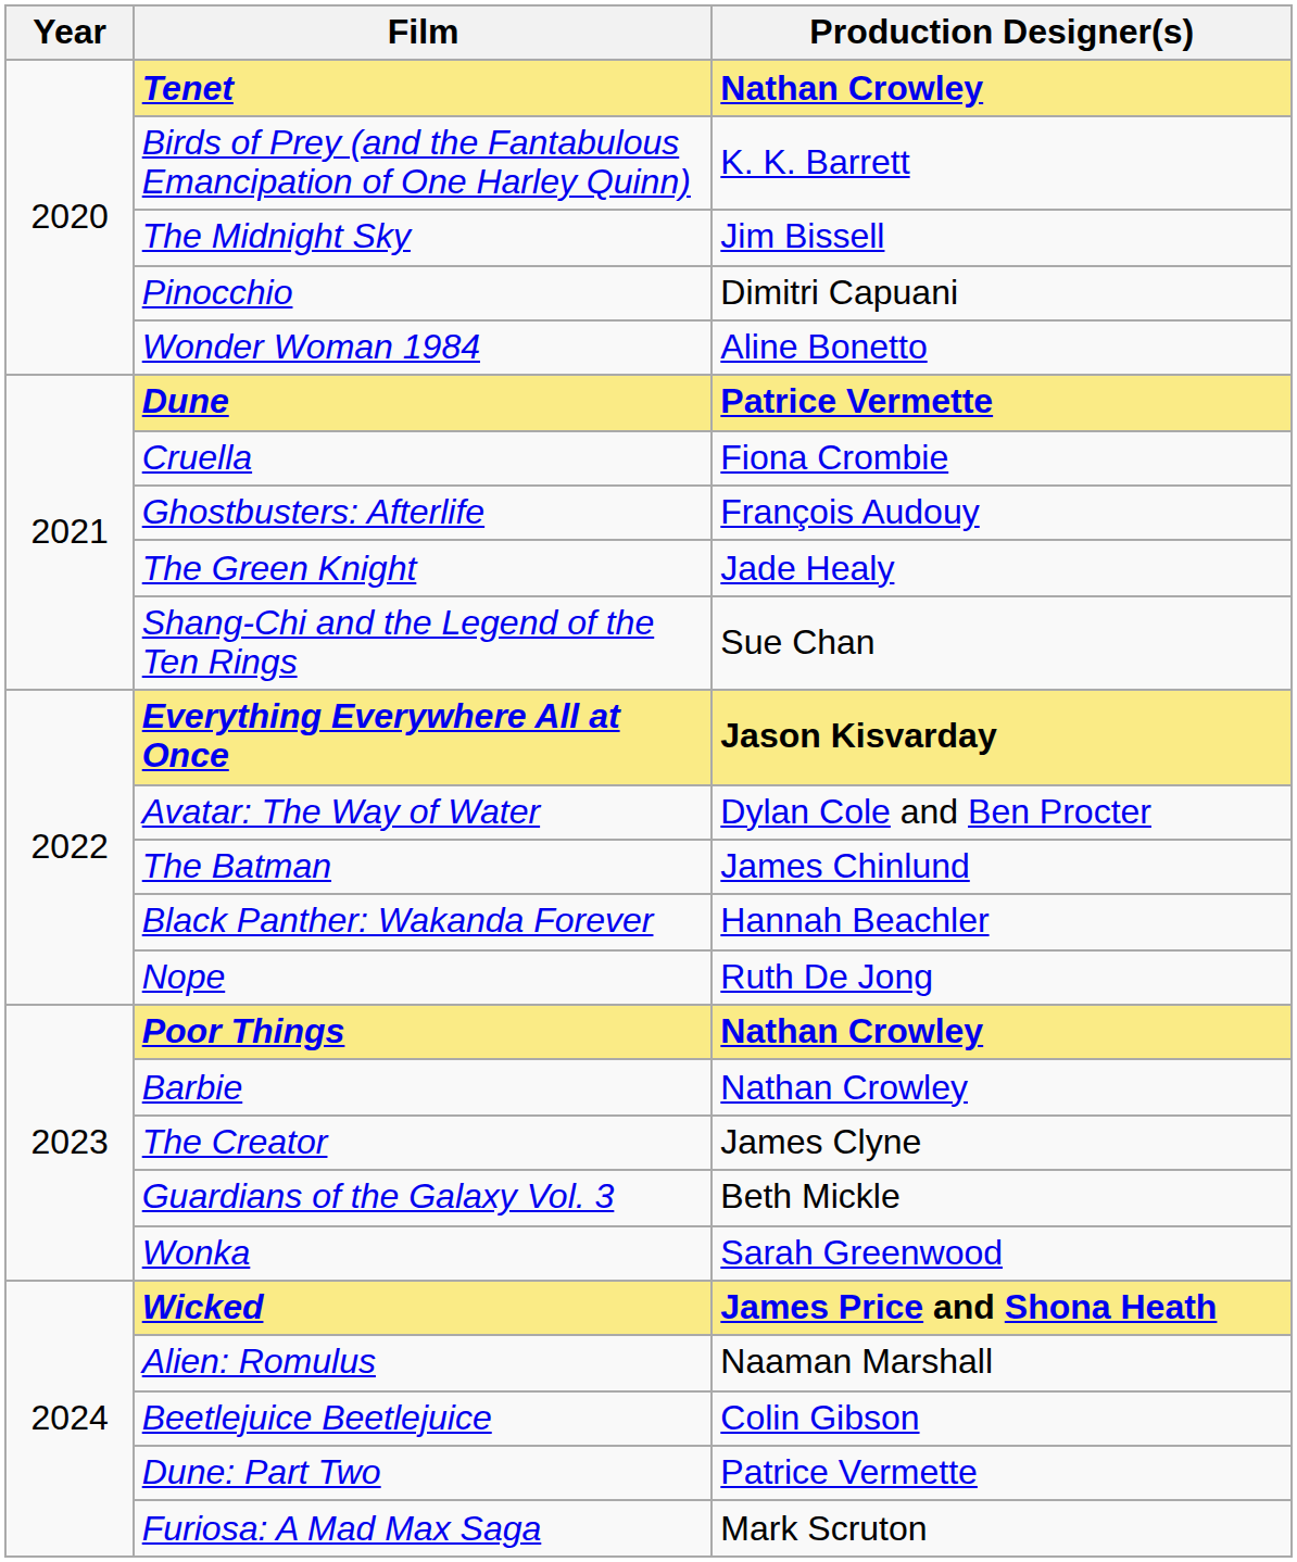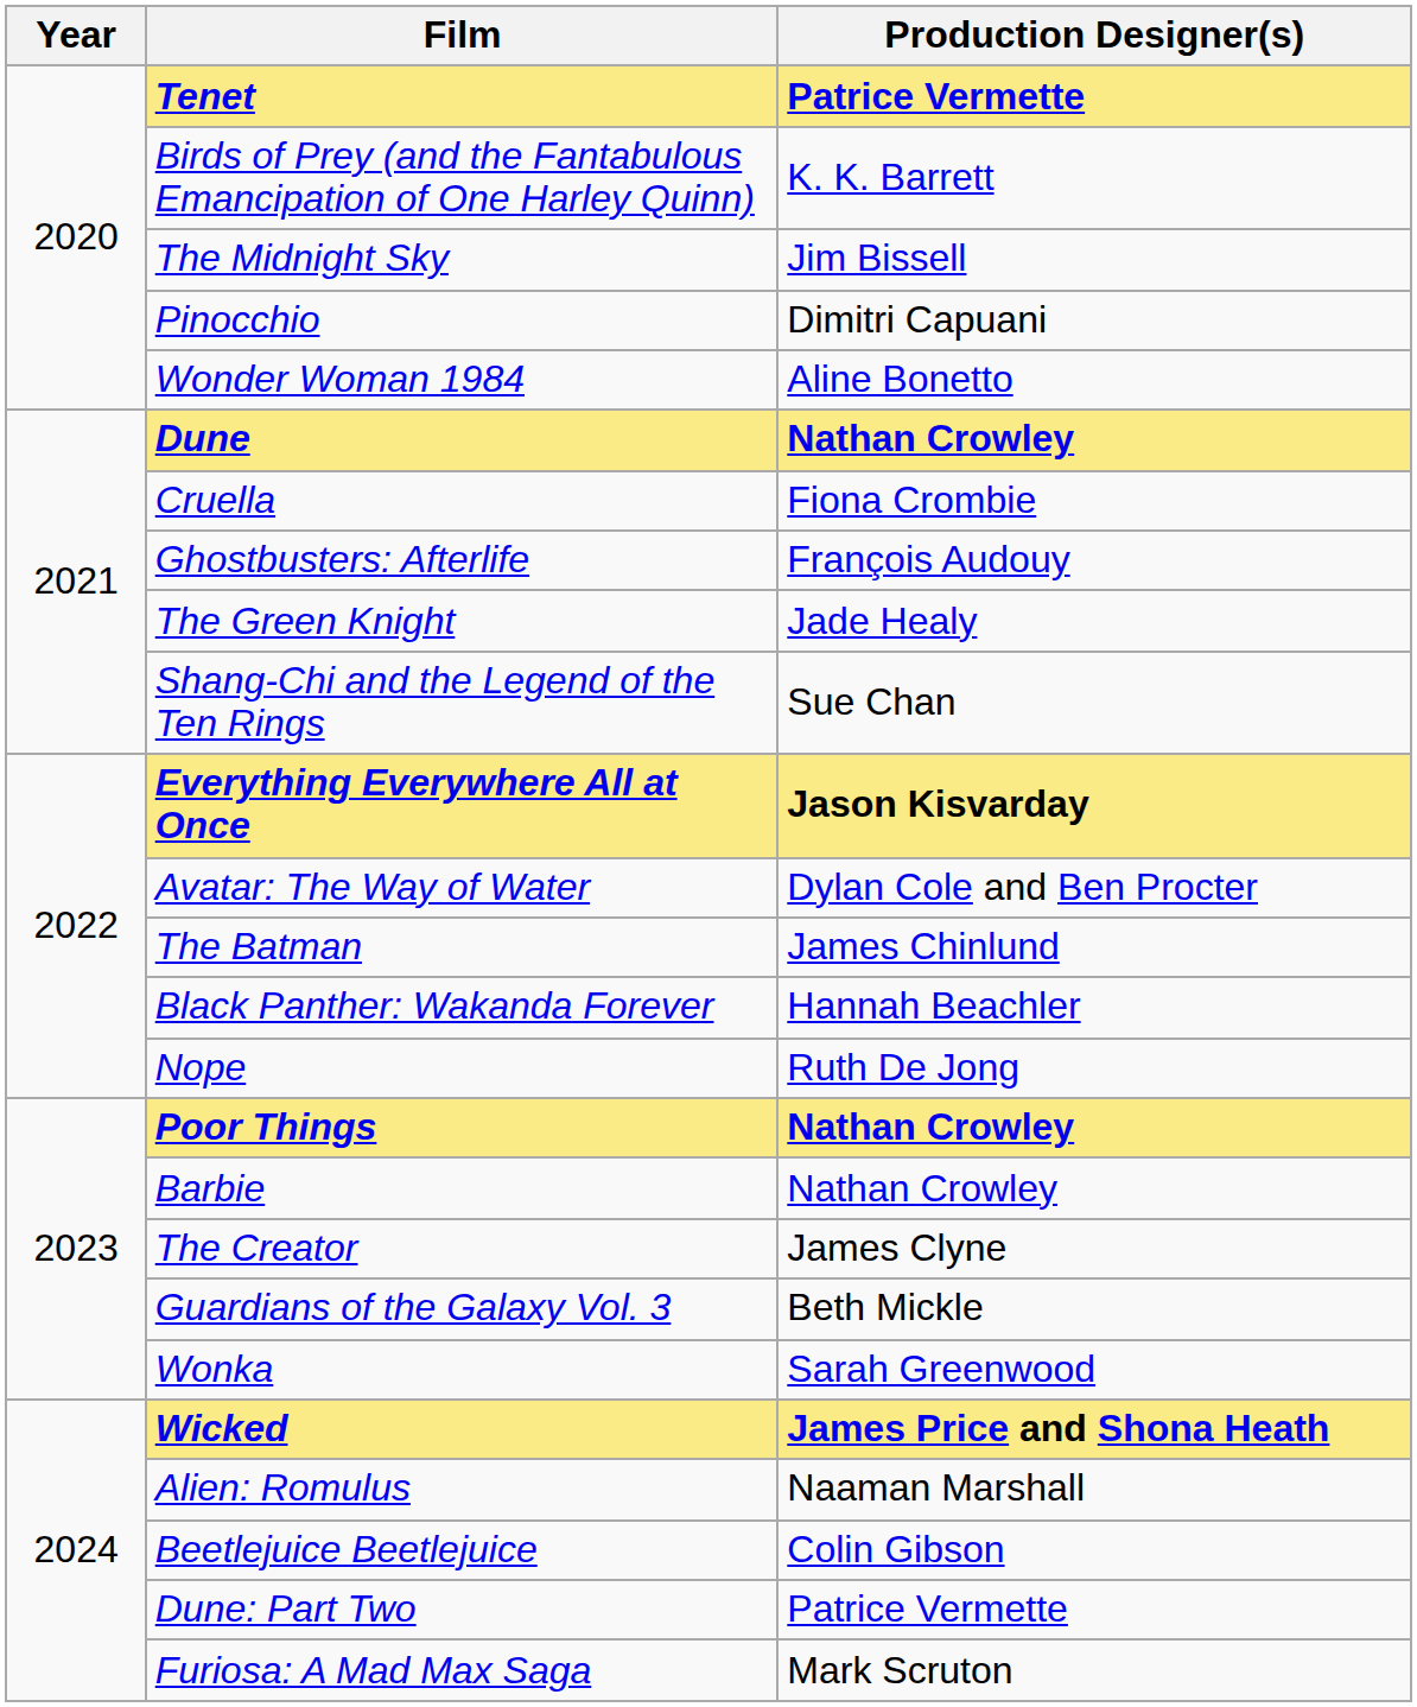Tenet | Production Designer(s): Nathan Crowley -> Patrice Vermette
Dune | Production Designer(s): Patrice Vermette -> Nathan Crowley
